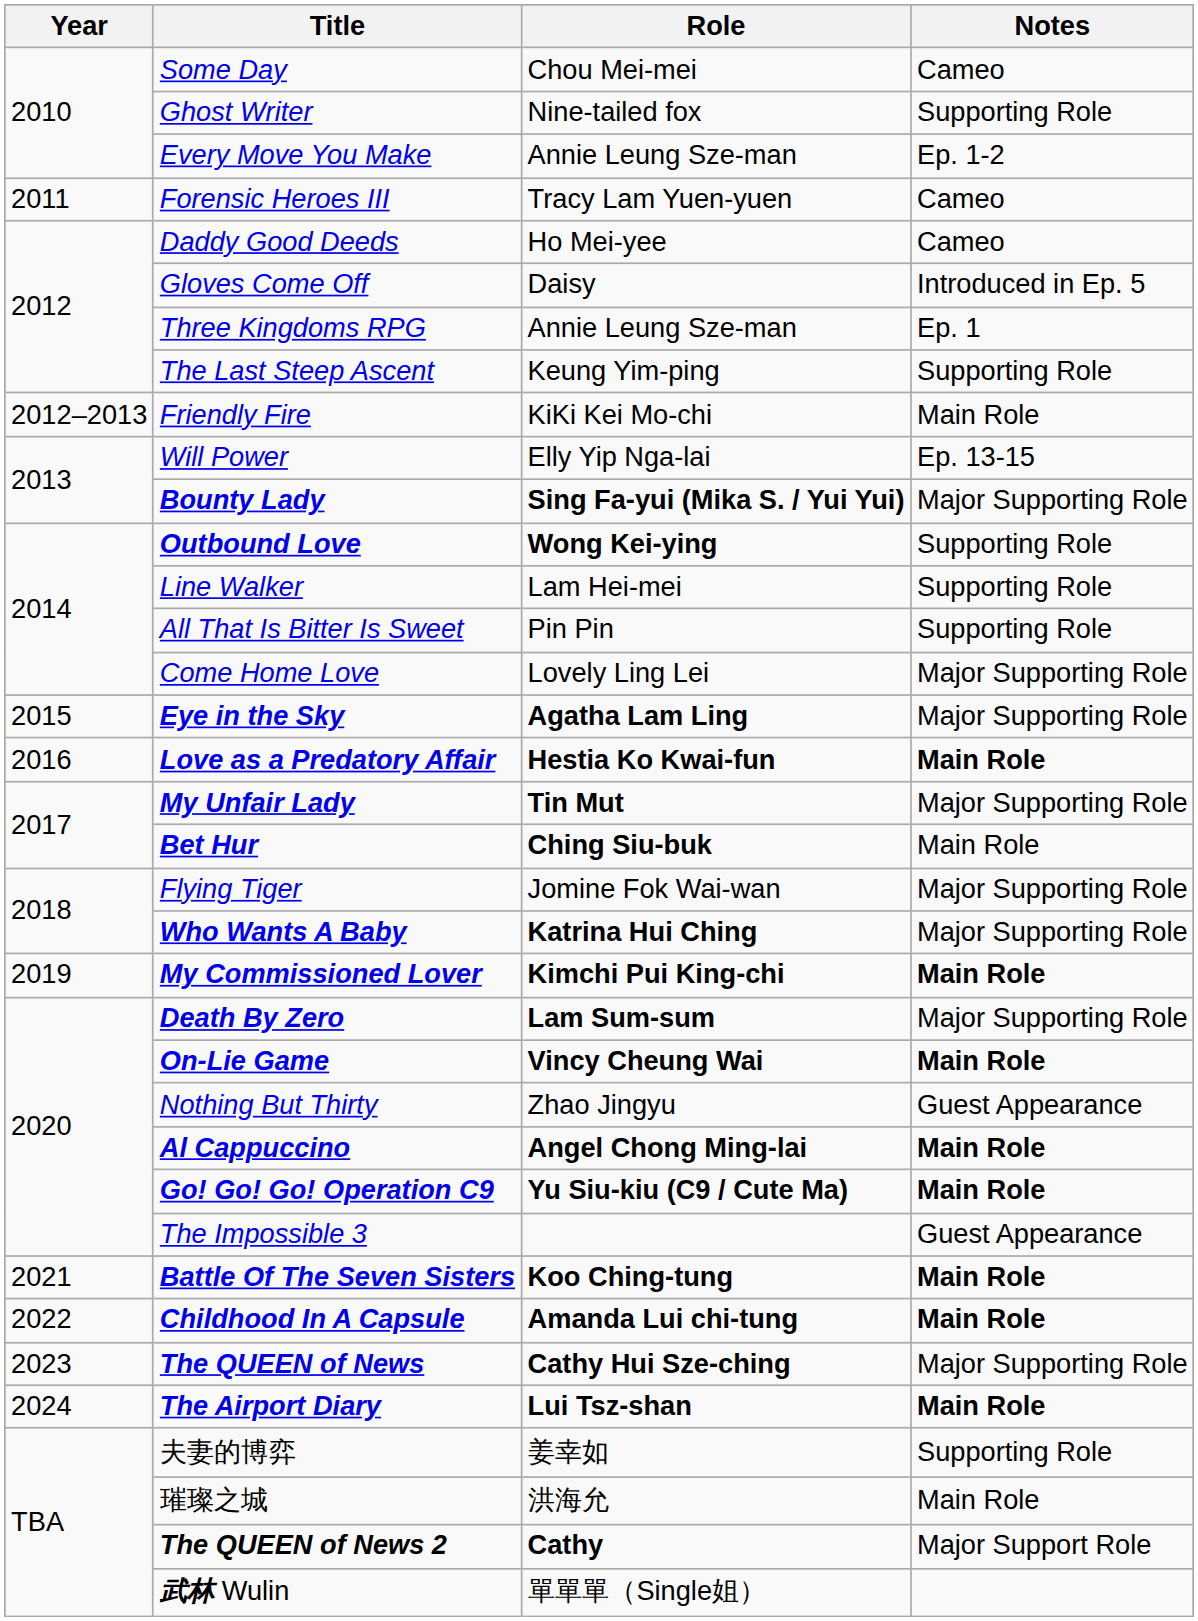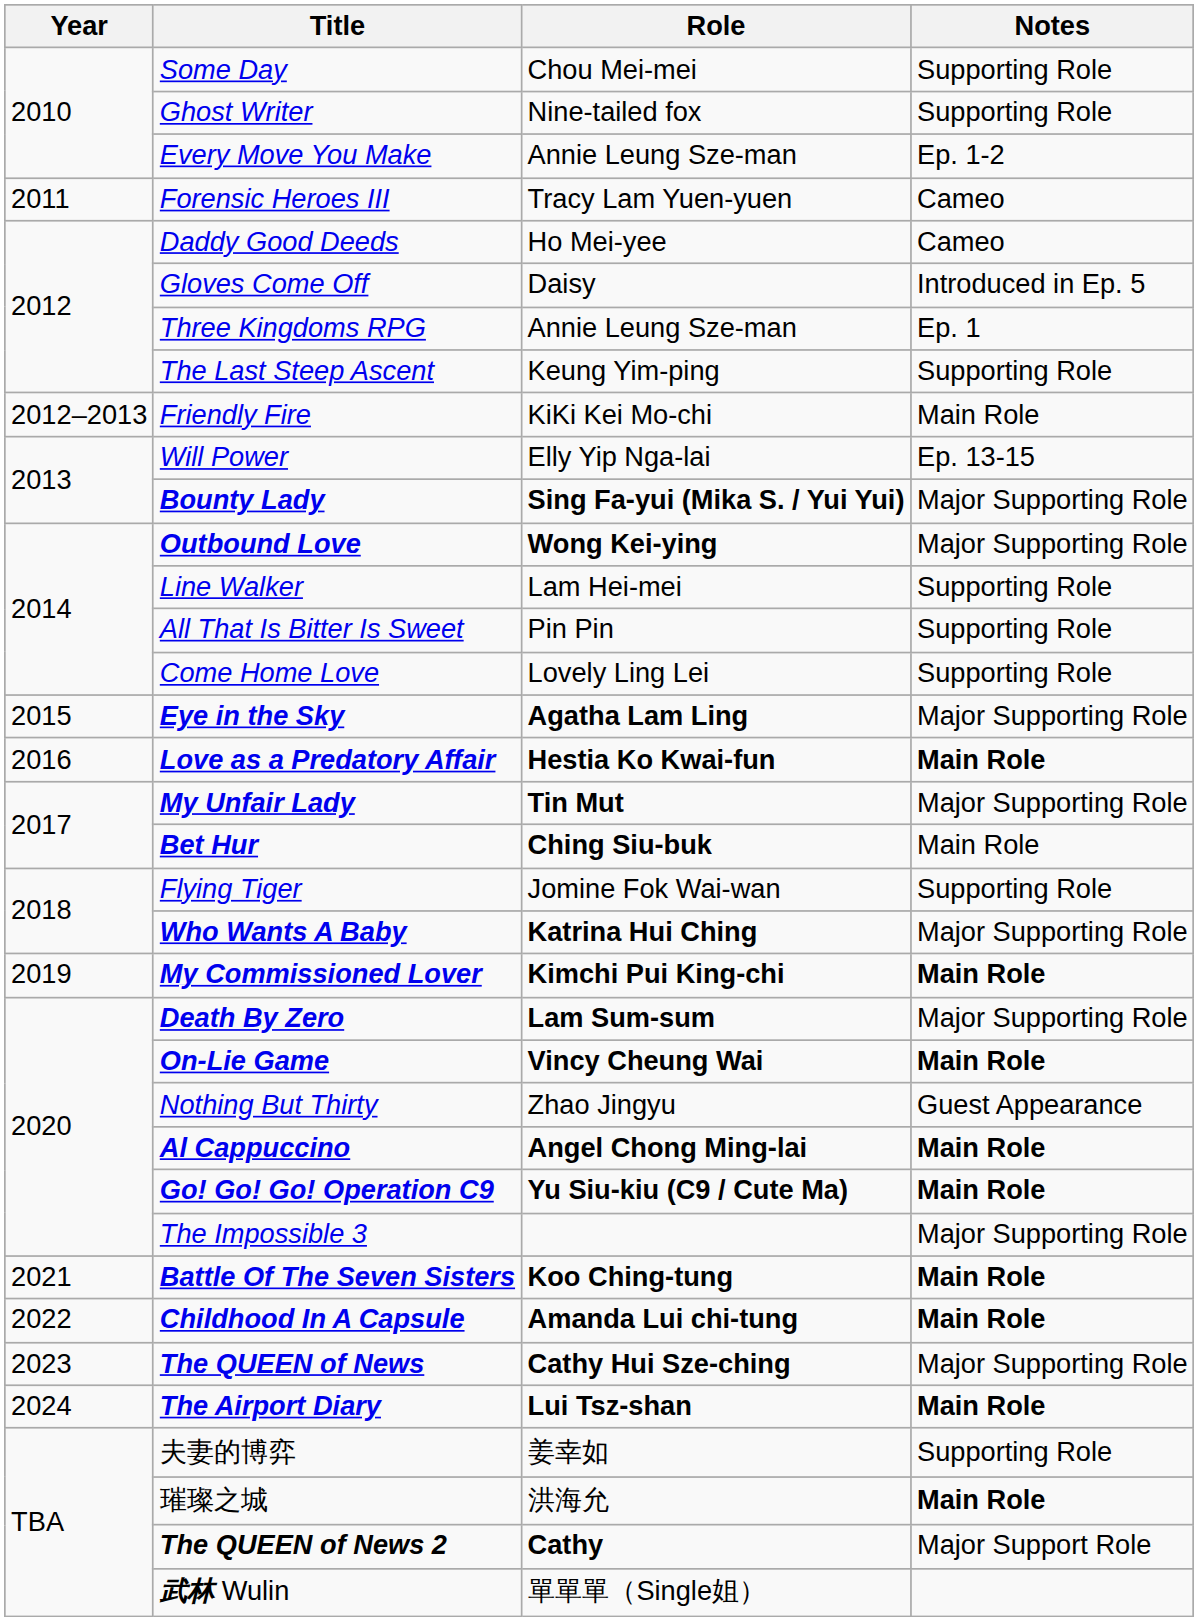Some Day | Notes: Cameo -> Supporting Role
Outbound Love | Notes: Supporting Role -> Major Supporting Role
Come Home Love | Notes: Major Supporting Role -> Supporting Role
Flying Tiger | Notes: Major Supporting Role -> Supporting Role
The Impossible 3 | Notes: Guest Appearance -> Major Supporting Role
璀璨之城 | Notes: normal -> bold
